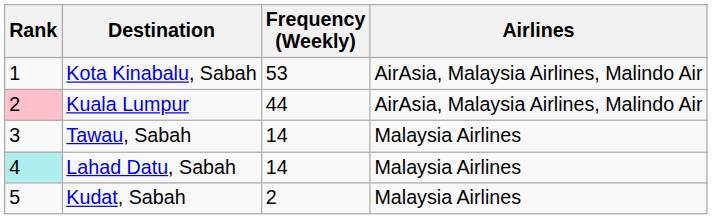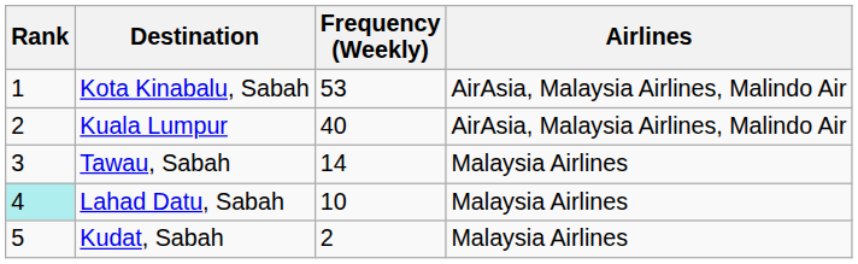Kuala Lumpur | Rank: pink background -> no background
Kuala Lumpur | Frequency (Weekly): 44 -> 40
Lahad Datu, Sabah | Frequency (Weekly): 14 -> 10
